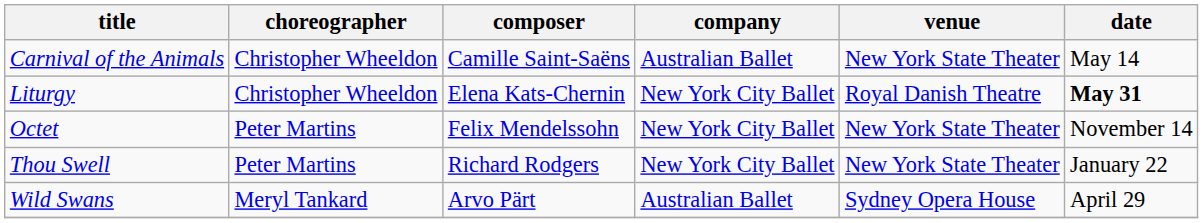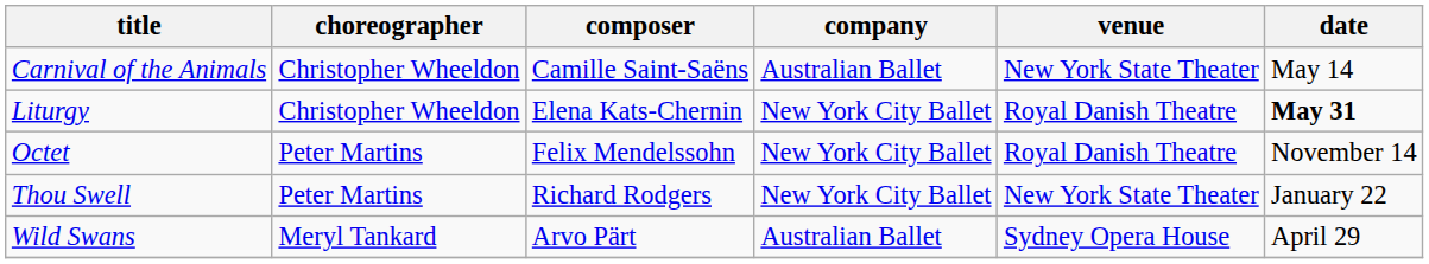Octet | venue: New York State Theater -> Royal Danish Theatre
